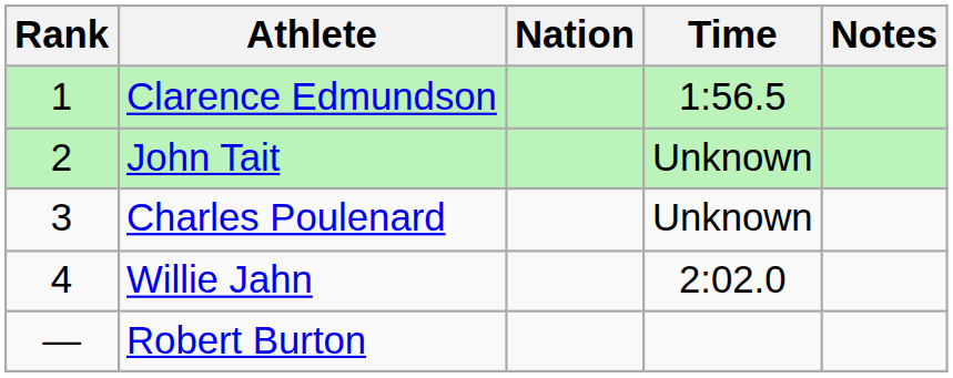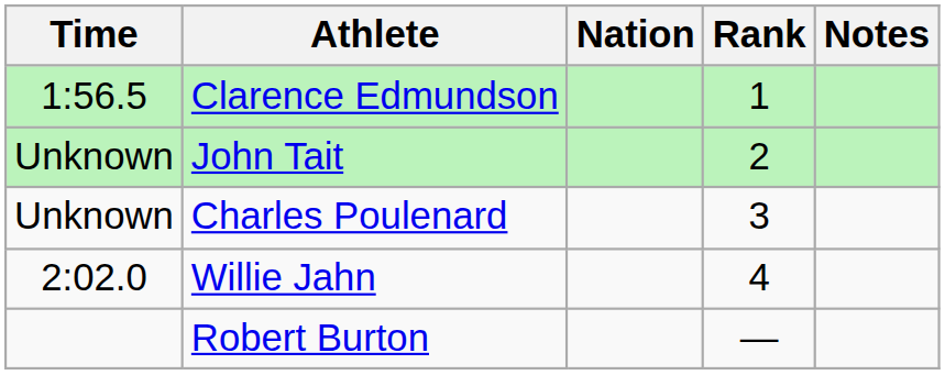columns swapped: Rank <-> Time
